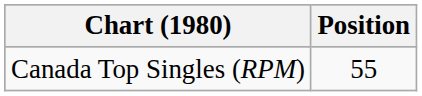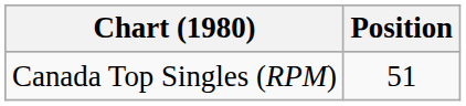Canada Top Singles (RPM) | Position: 55 -> 51
